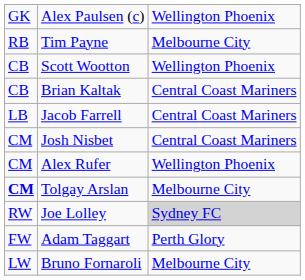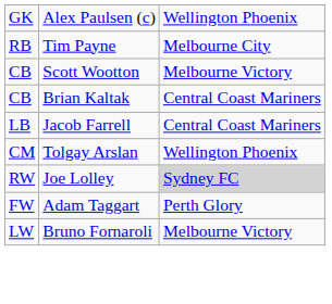Scott Wootton | column 3: Wellington Phoenix -> Melbourne Victory
- row: CM | Josh Nisbet | Central Coast Mariners
- row: CM | Alex Rufer | Wellington Phoenix
Tolgay Arslan | column 1: bold -> normal
Tolgay Arslan | column 3: Melbourne City -> Wellington Phoenix
Bruno Fornaroli | column 3: Melbourne City -> Melbourne Victory
